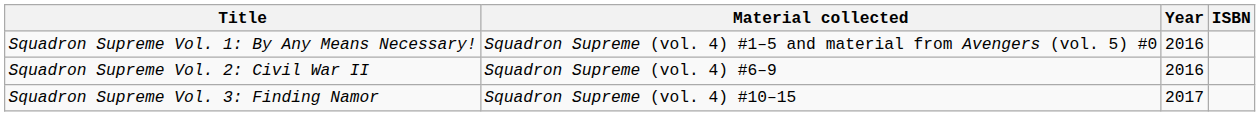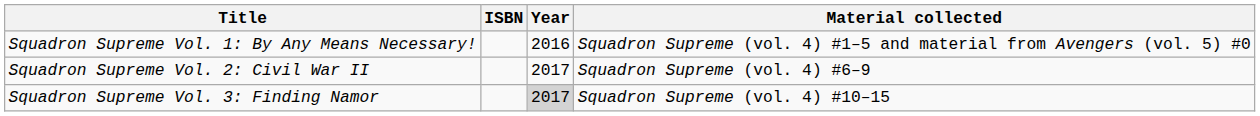columns swapped: Material collected <-> ISBN
Squadron Supreme Vol. 2: Civil War II | Year: 2016 -> 2017
Squadron Supreme Vol. 3: Finding Namor | Year: no background -> lightgrey background
